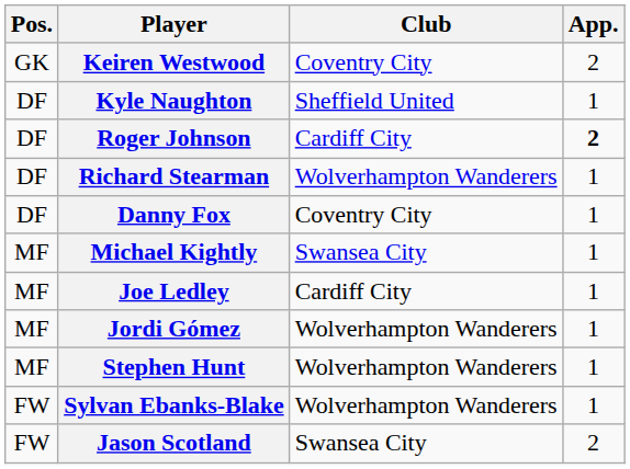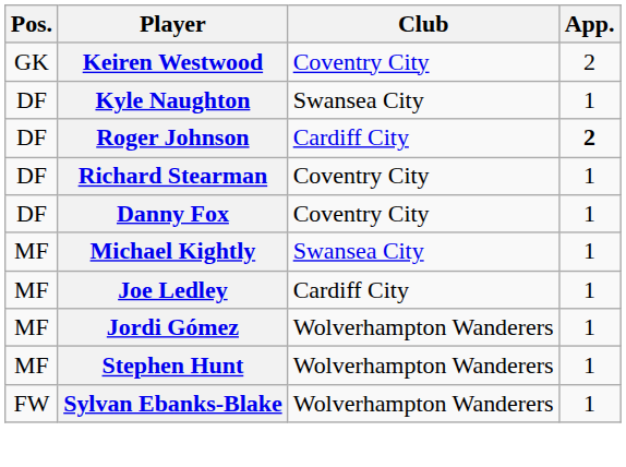Kyle Naughton | Club: Sheffield United -> Swansea City
Richard Stearman | Club: Wolverhampton Wanderers -> Coventry City
- row: FW | Jason Scotland | Swansea City | 2
